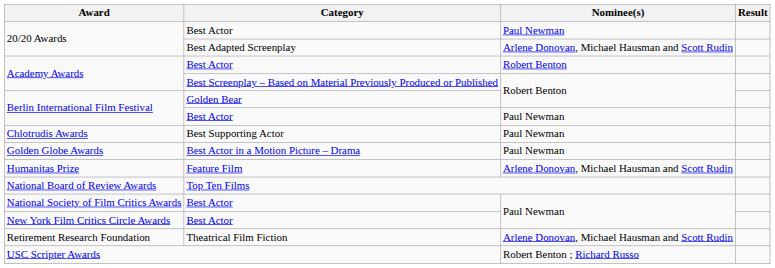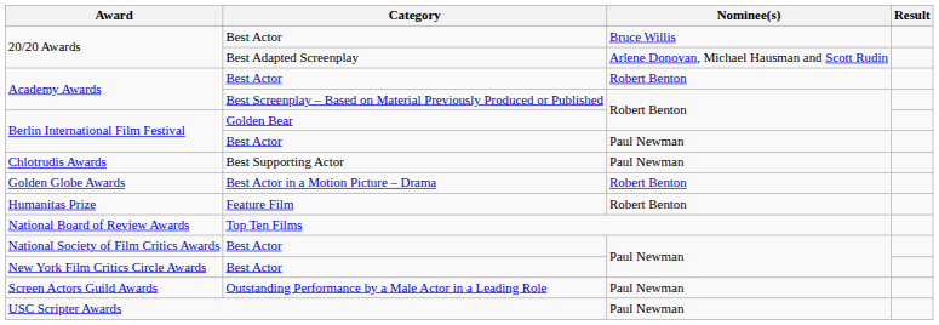20/20 Awards / Best Actor | Nominee(s): Paul Newman -> Bruce Willis
Golden Globe Awards | Nominee(s): Paul Newman -> Robert Benton
Humanitas Prize | Nominee(s): Arlene Donovan, Michael Hausman and Scott Rudin -> Robert Benton
- row: Retirement Research Foundation | Theatrical Film Fiction | Arlene Donovan, Michael Hausman and Scott Rudin
+ row: Screen Actors Guild Awards | Outstanding Performance by a Male Actor in a Leading Role | Paul Newman
USC Scripter Awards | Nominee(s): Robert Benton ; Richard Russo -> Paul Newman
